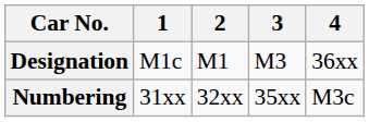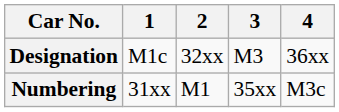Designation | 2: M1 -> 32xx
Numbering | 2: 32xx -> M1
